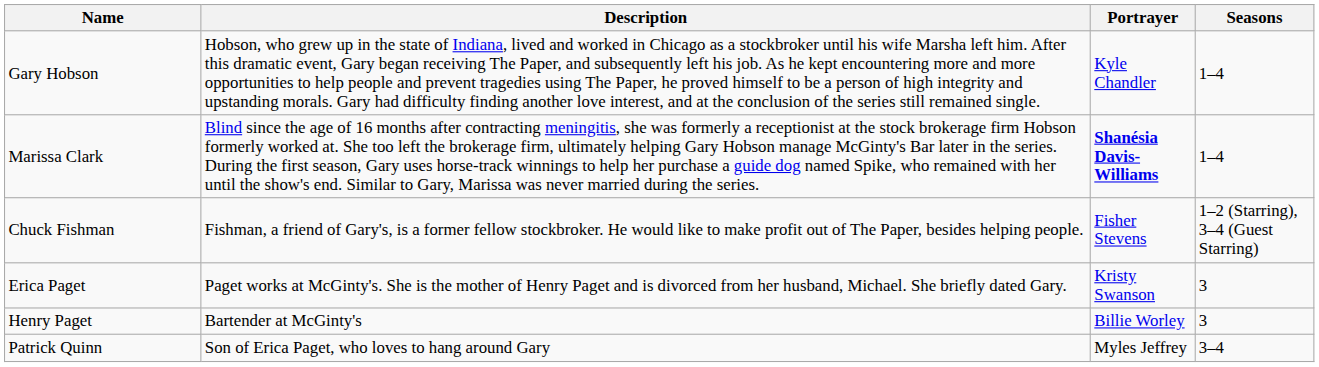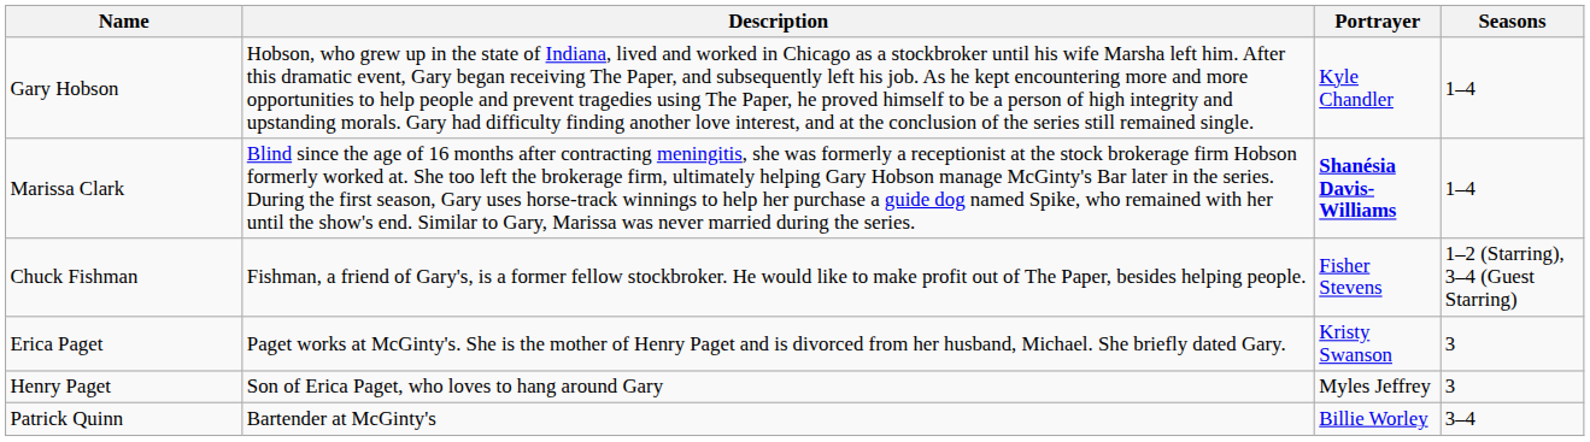Henry Paget | Description: Bartender at McGinty's -> Son of Erica Paget, who loves to hang around Gary
Henry Paget | Portrayer: Billie Worley -> Myles Jeffrey
Patrick Quinn | Description: Son of Erica Paget, who loves to hang around Gary -> Bartender at McGinty's
Patrick Quinn | Portrayer: Myles Jeffrey -> Billie Worley
